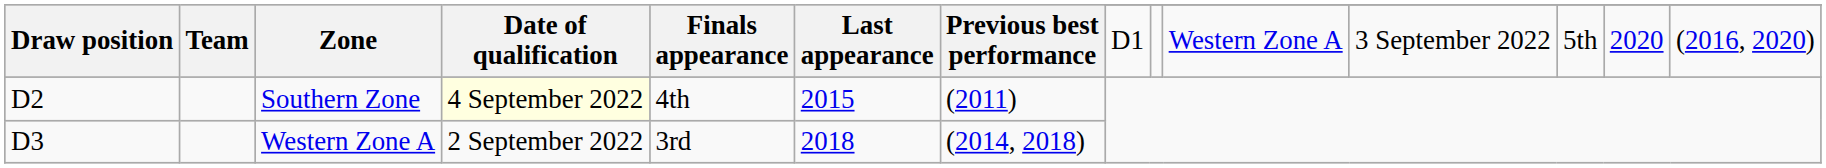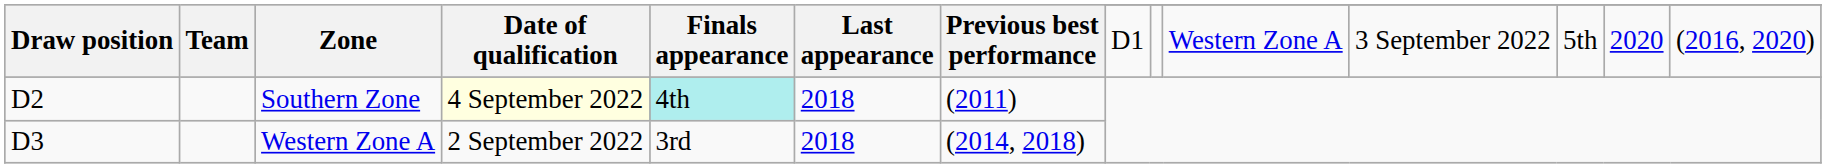Southern Zone | Finals appearance: no background -> paleturquoise background
Southern Zone | Last appearance: 2015 -> 2018
